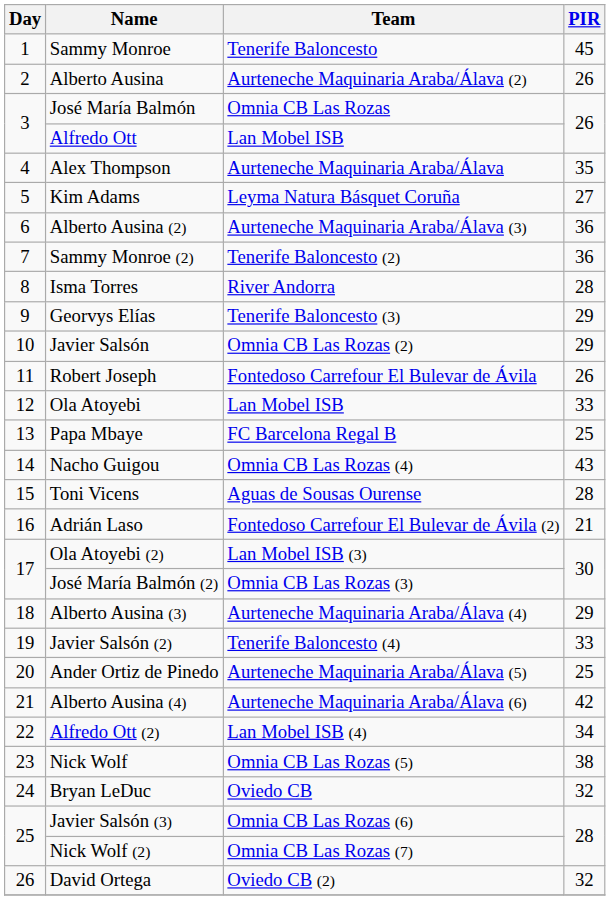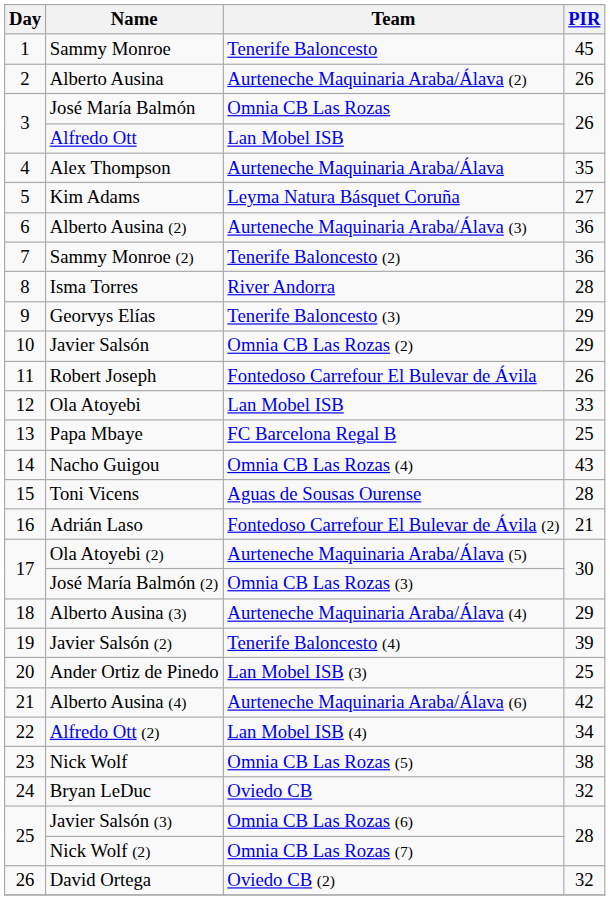Ola Atoyebi (2) | Team: Lan Mobel ISB (3) -> Aurteneche Maquinaria Araba/Álava (5)
Javier Salsón (2) | PIR: 33 -> 39
Ander Ortiz de Pinedo | Team: Aurteneche Maquinaria Araba/Álava (5) -> Lan Mobel ISB (3)
